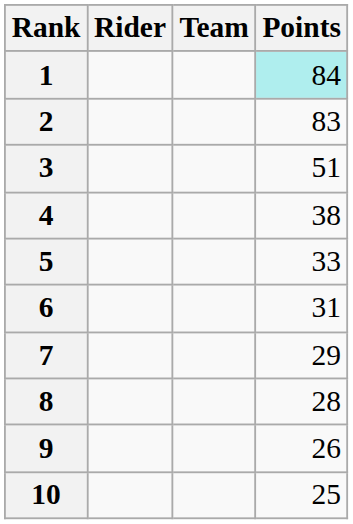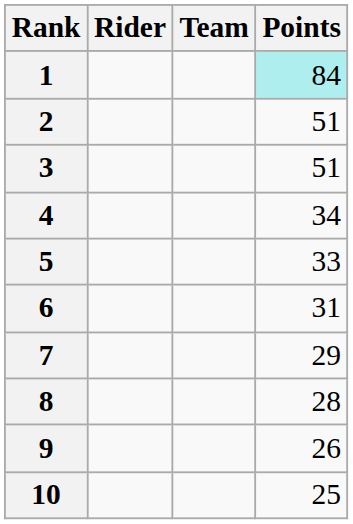2 | Points: 83 -> 51
4 | Points: 38 -> 34
